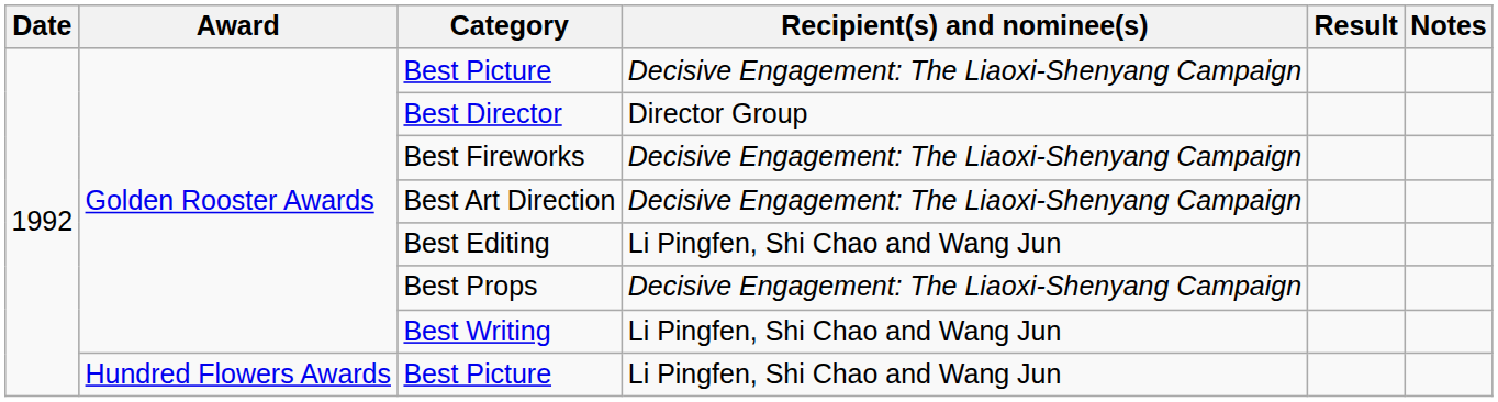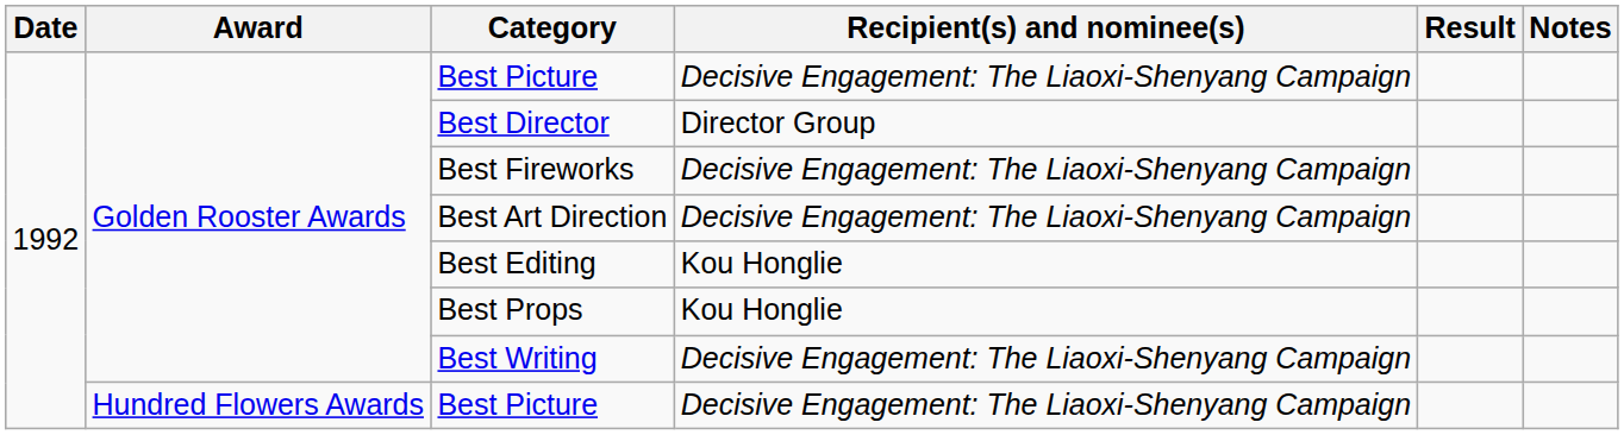Best Editing | Recipient(s) and nominee(s): Li Pingfen, Shi Chao and Wang Jun -> Kou Honglie
Best Props | Recipient(s) and nominee(s): Decisive Engagement: The Liaoxi-Shenyang Campaign -> Kou Honglie
Best Writing | Recipient(s) and nominee(s): Li Pingfen, Shi Chao and Wang Jun -> Decisive Engagement: The Liaoxi-Shenyang Campaign
Hundred Flowers Awards / Best Picture | Recipient(s) and nominee(s): Li Pingfen, Shi Chao and Wang Jun -> Decisive Engagement: The Liaoxi-Shenyang Campaign
